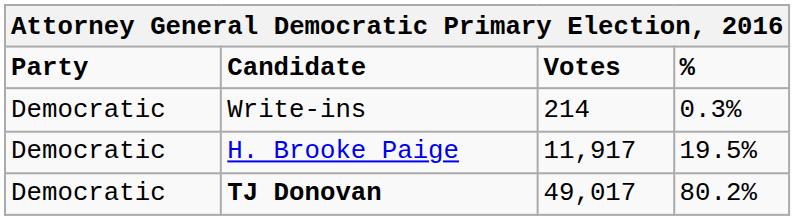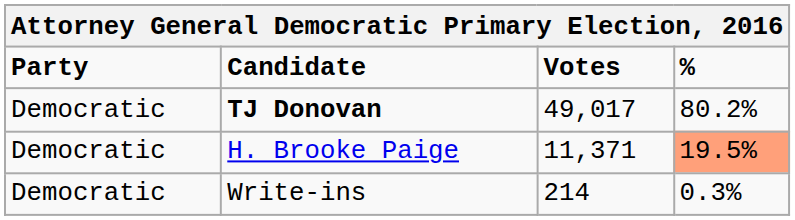rows swapped: TJ Donovan <-> Write-ins
H. Brooke Paige | Votes: 11,917 -> 11,371
H. Brooke Paige | %: no background -> lightsalmon background
